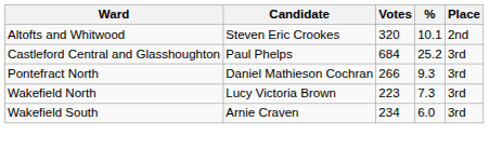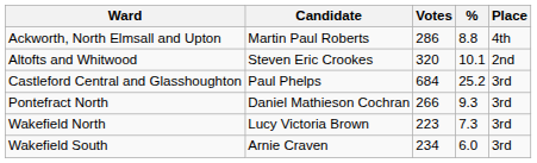+ row: Ackworth, North Elmsall and Upton | Martin Paul Roberts | 286 | 8.8 | 4th
